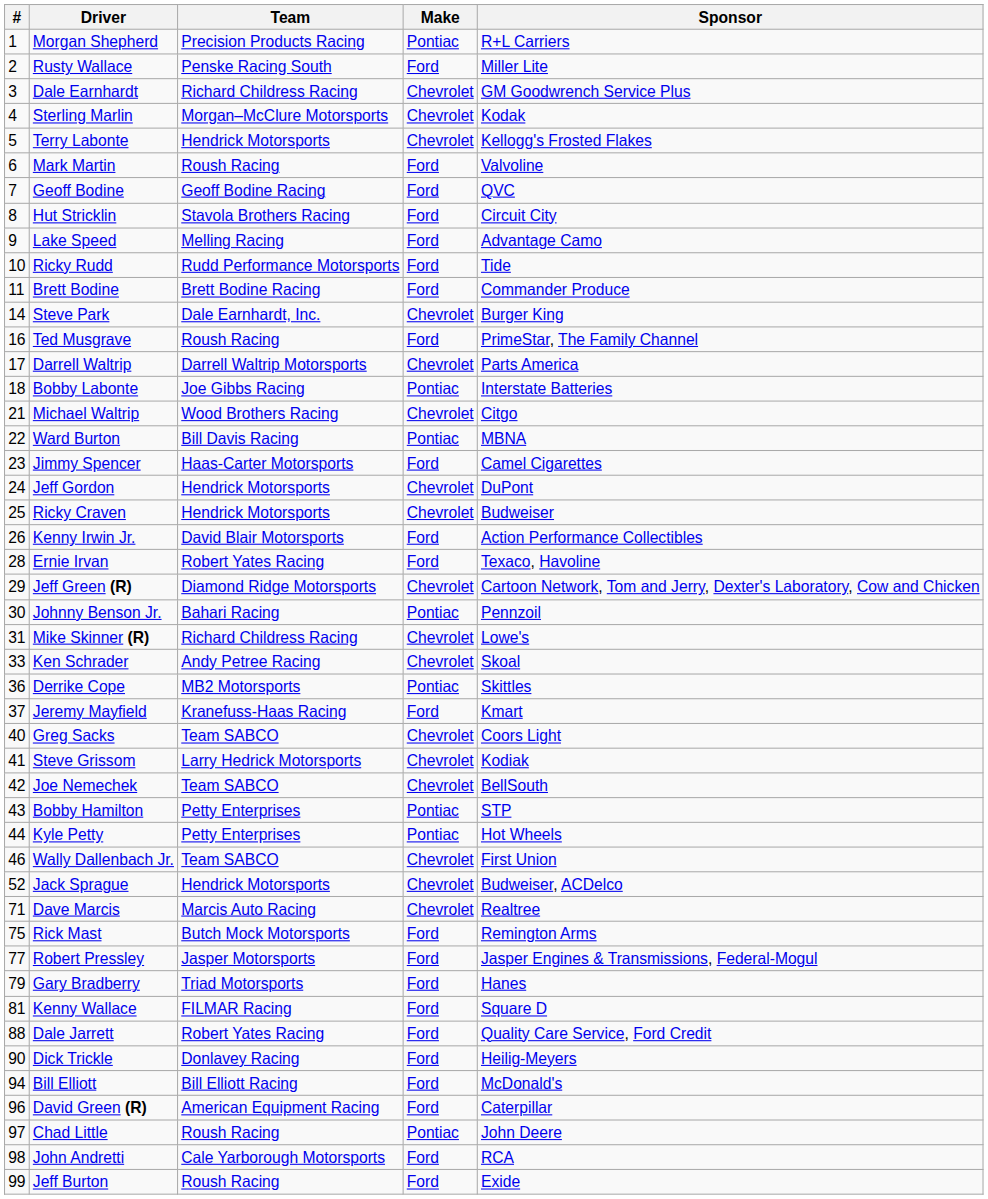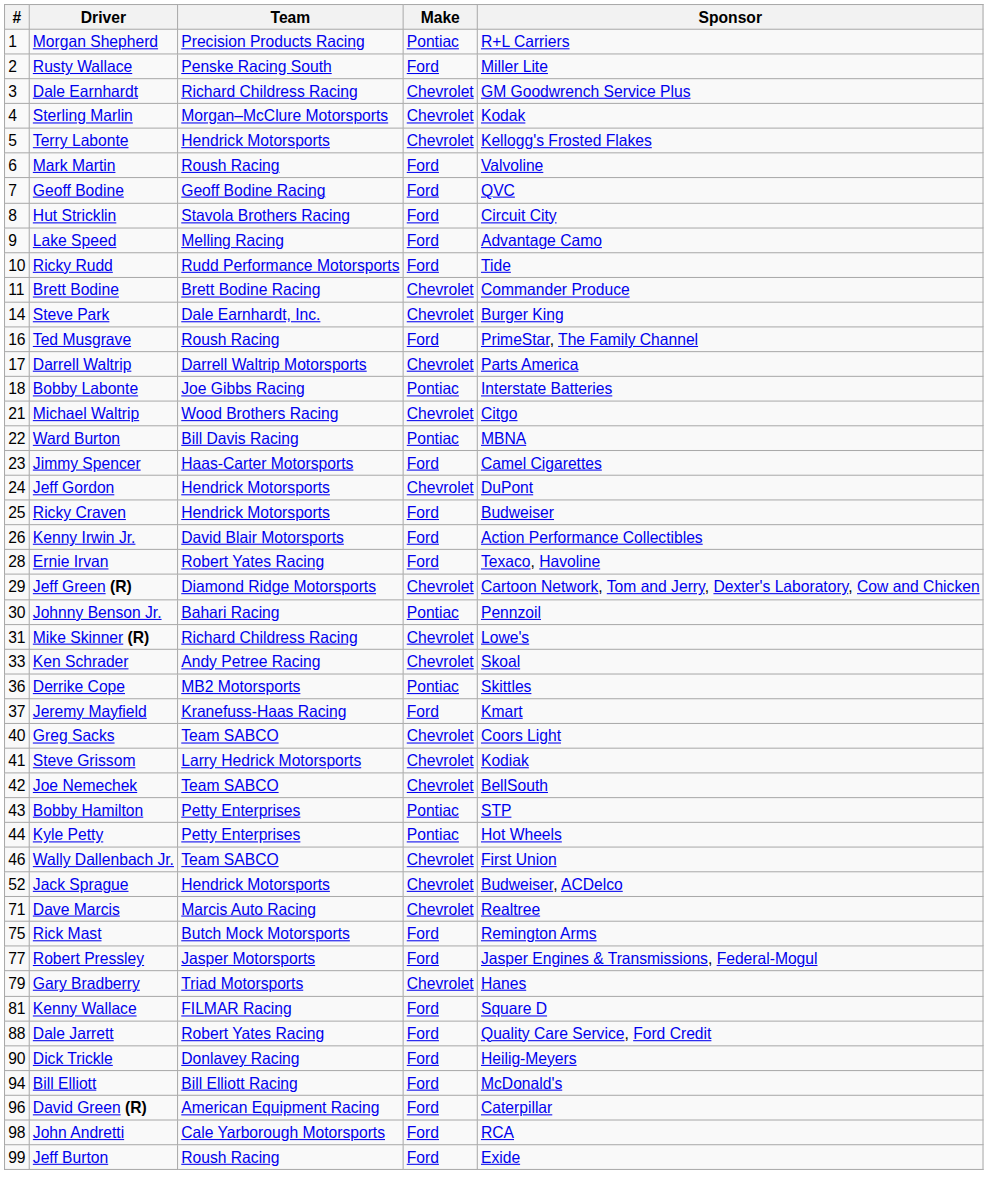Brett Bodine | Make: Ford -> Chevrolet
Ricky Craven | Make: Chevrolet -> Ford
Gary Bradberry | Make: Ford -> Chevrolet
- row: 97 | Chad Little | Roush Racing | Pontiac | John Deere
